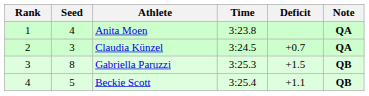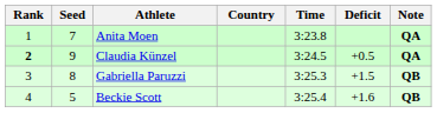+ column: Country
Anita Moen | Seed: 4 -> 7
Claudia Künzel | Rank: normal -> bold
Claudia Künzel | Seed: 3 -> 9
Claudia Künzel | Deficit: +0.7 -> +0.5
Beckie Scott | Deficit: +1.1 -> +1.6
